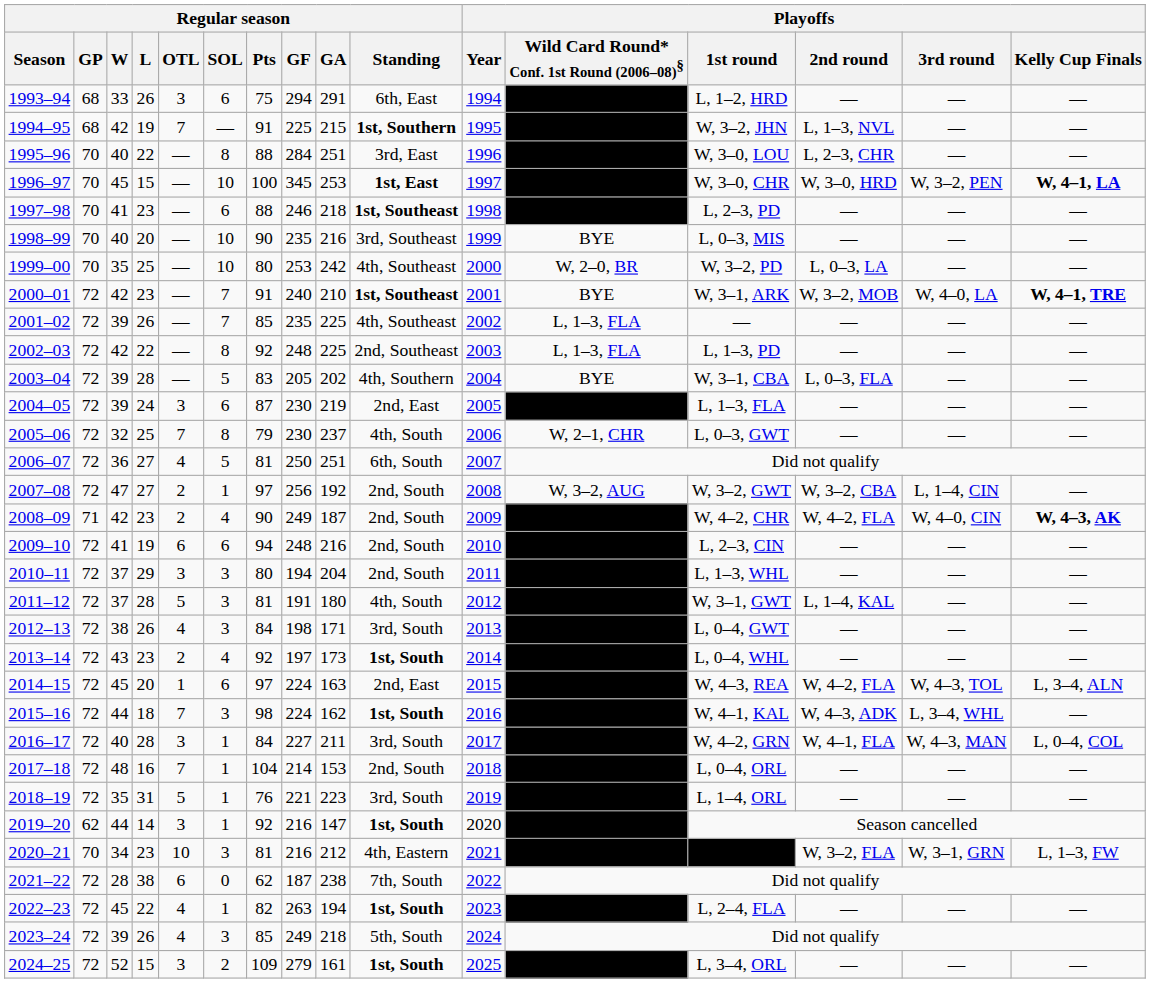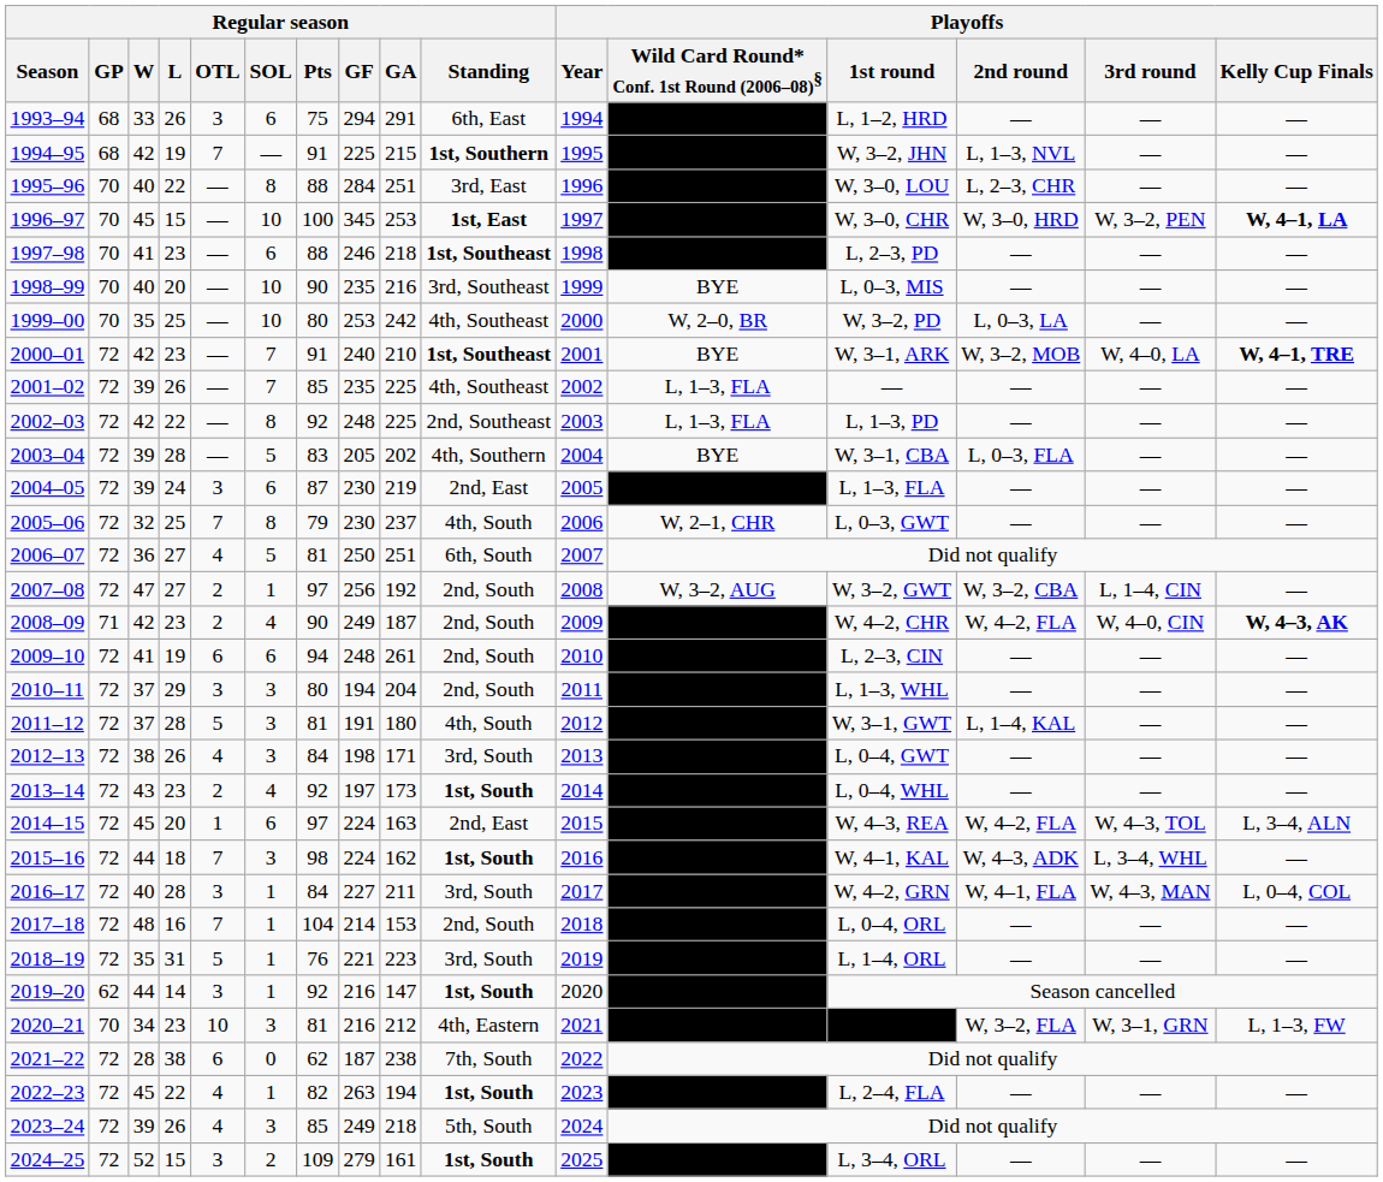2009–10 | Regular season / GA: 216 -> 261
